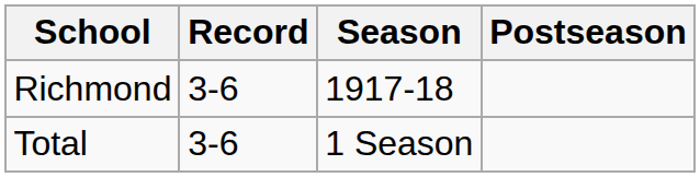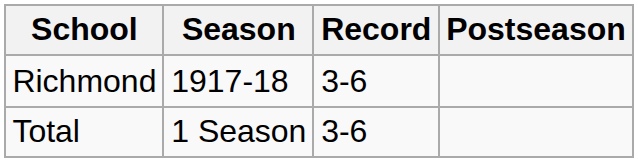columns swapped: Season <-> Record
